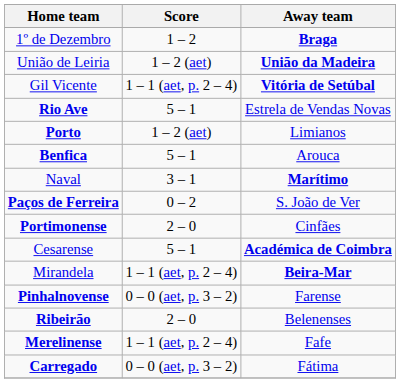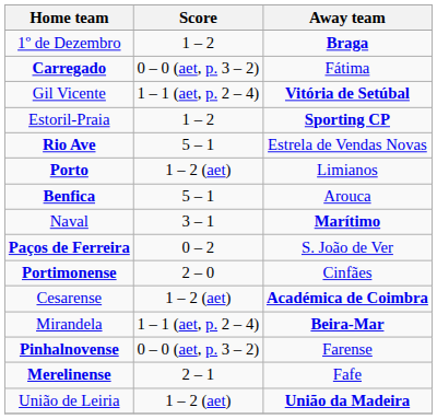rows swapped: União de Leiria <-> Carregado
+ row: Estoril-Praia | 1 – 2 | Sporting CP
Cesarense | Score: 5 – 1 -> 1 – 2 (aet)
- row: Ribeirão | 2 – 0 | Belenenses
Merelinense | Score: 1 – 1 (aet, p. 2 – 4) -> 2 – 1
